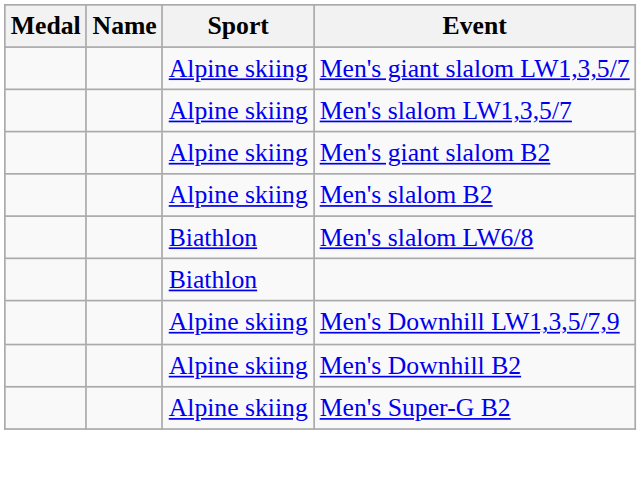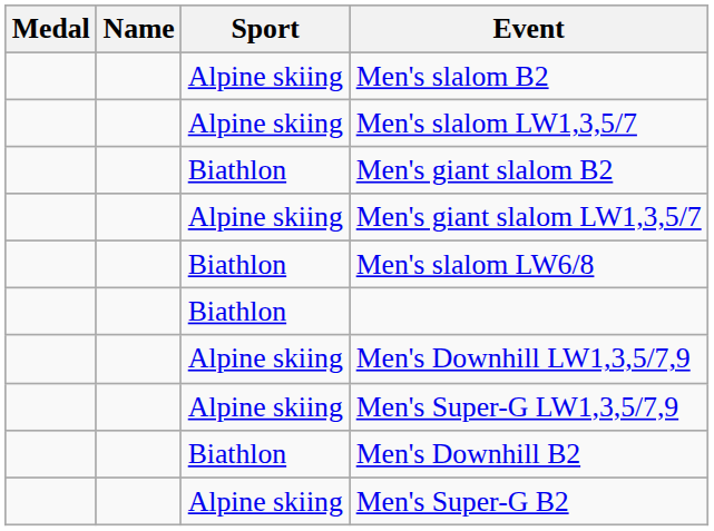rows swapped: Men's giant slalom LW1,3,5/7 <-> Men's slalom B2
Men's giant slalom B2 | Sport: Alpine skiing -> Biathlon
+ row: Alpine skiing | Men's Super-G LW1,3,5/7,9
Men's Downhill B2 | Sport: Alpine skiing -> Biathlon
